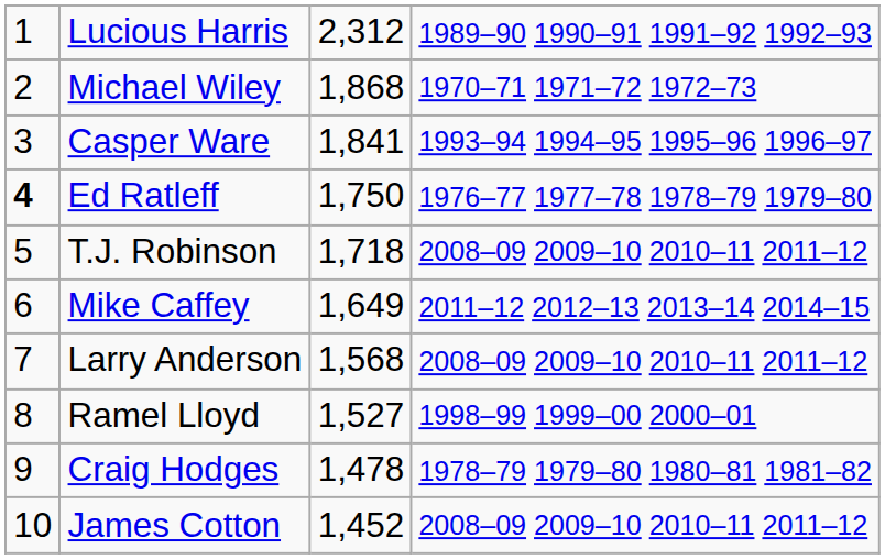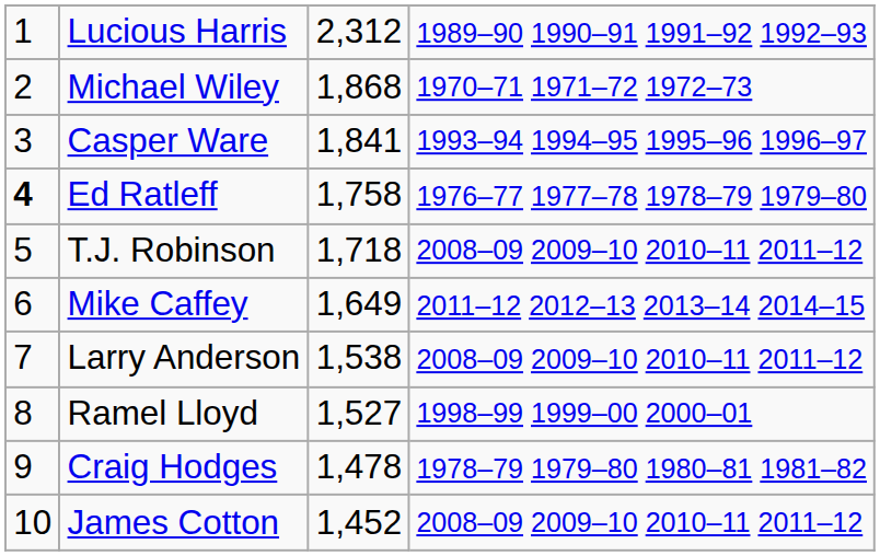Ed Ratleff | column 3: 1,750 -> 1,758
Larry Anderson | column 3: 1,568 -> 1,538
